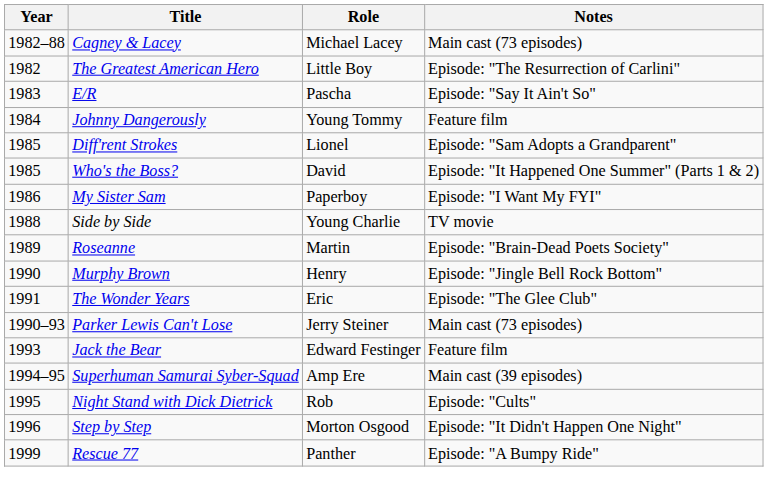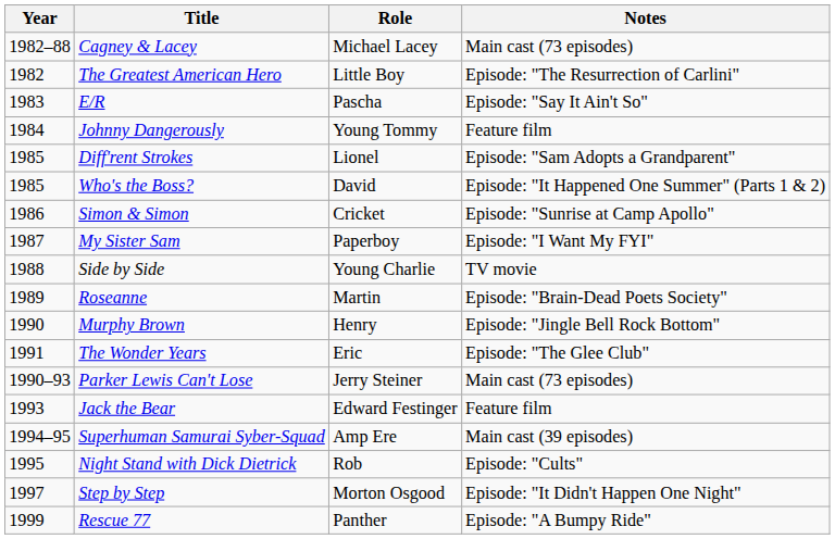+ row: 1986 | Simon & Simon | Cricket | Episode: "Sunrise at Camp Apollo"
My Sister Sam | Year: 1986 -> 1987
Step by Step | Year: 1996 -> 1997
